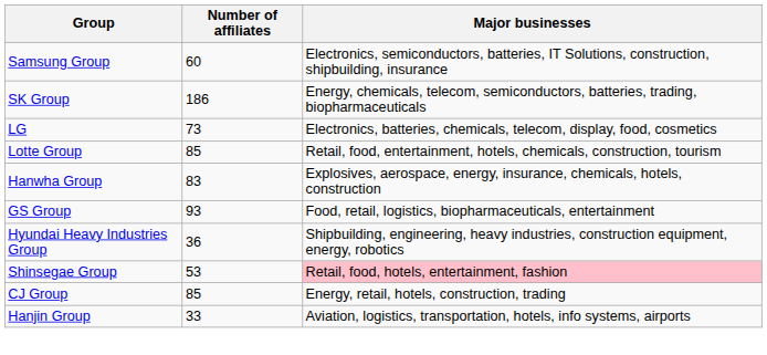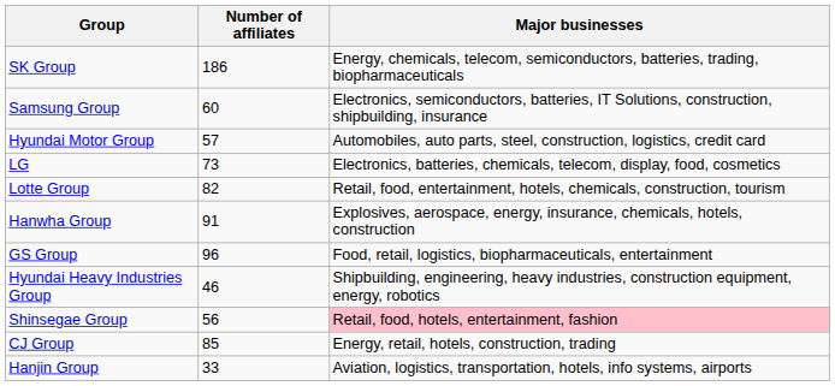rows swapped: Samsung Group <-> SK Group
+ row: Hyundai Motor Group | 57 | Automobiles, auto parts, steel, construction, logistics, credit card
Lotte Group | Number of affiliates: 85 -> 82
Hanwha Group | Number of affiliates: 83 -> 91
GS Group | Number of affiliates: 93 -> 96
Hyundai Heavy Industries Group | Number of affiliates: 36 -> 46
Shinsegae Group | Number of affiliates: 53 -> 56
